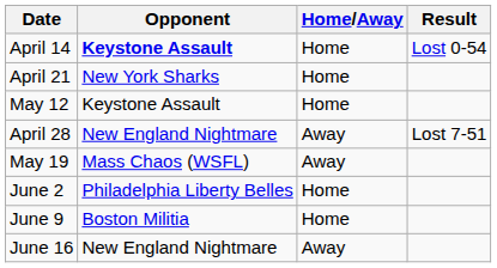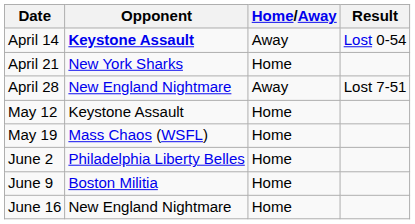April 14 | Home/Away: Home -> Away
rows swapped: April 28 <-> May 12
May 19 | Home/Away: Away -> Home
June 16 | Home/Away: Away -> Home
